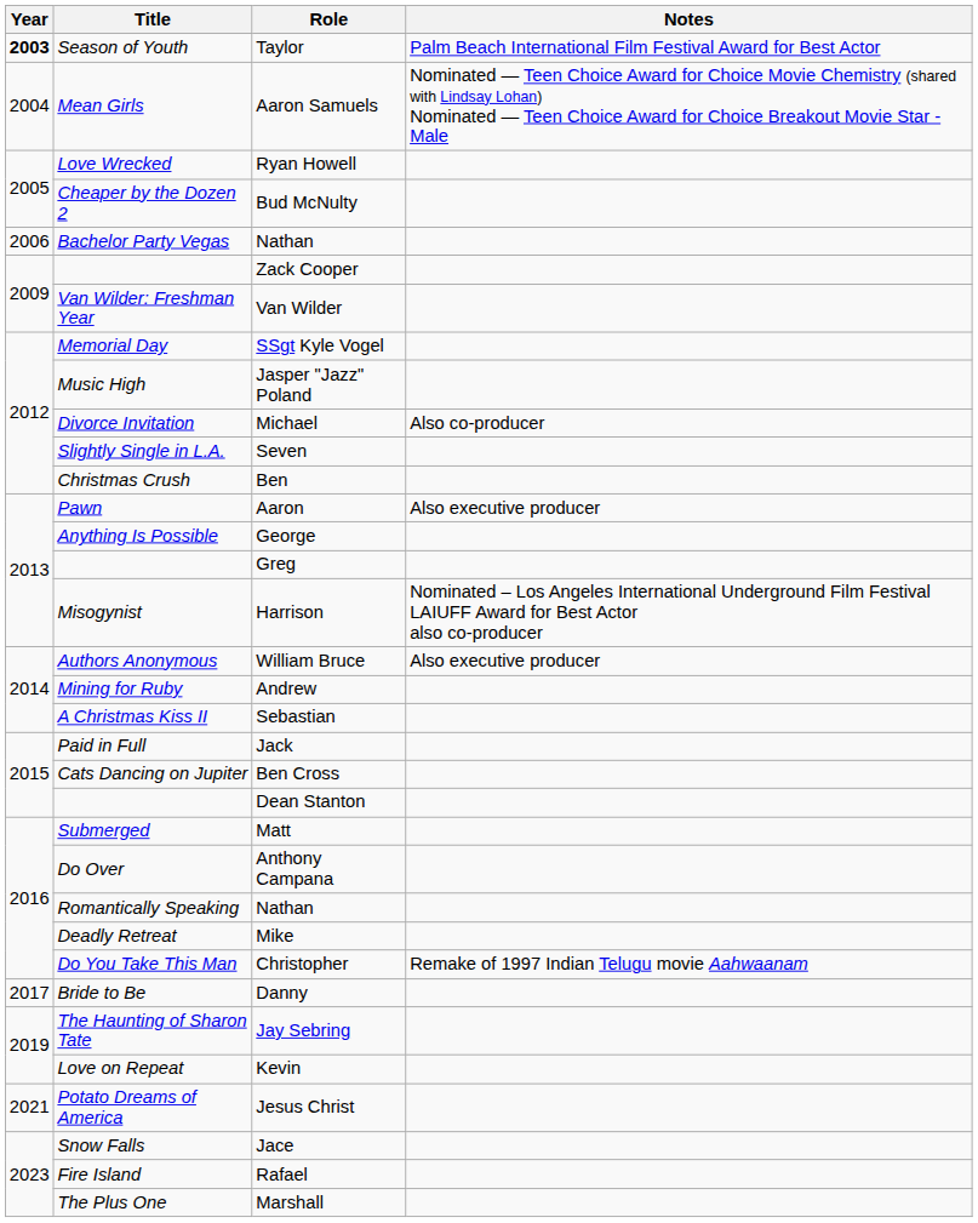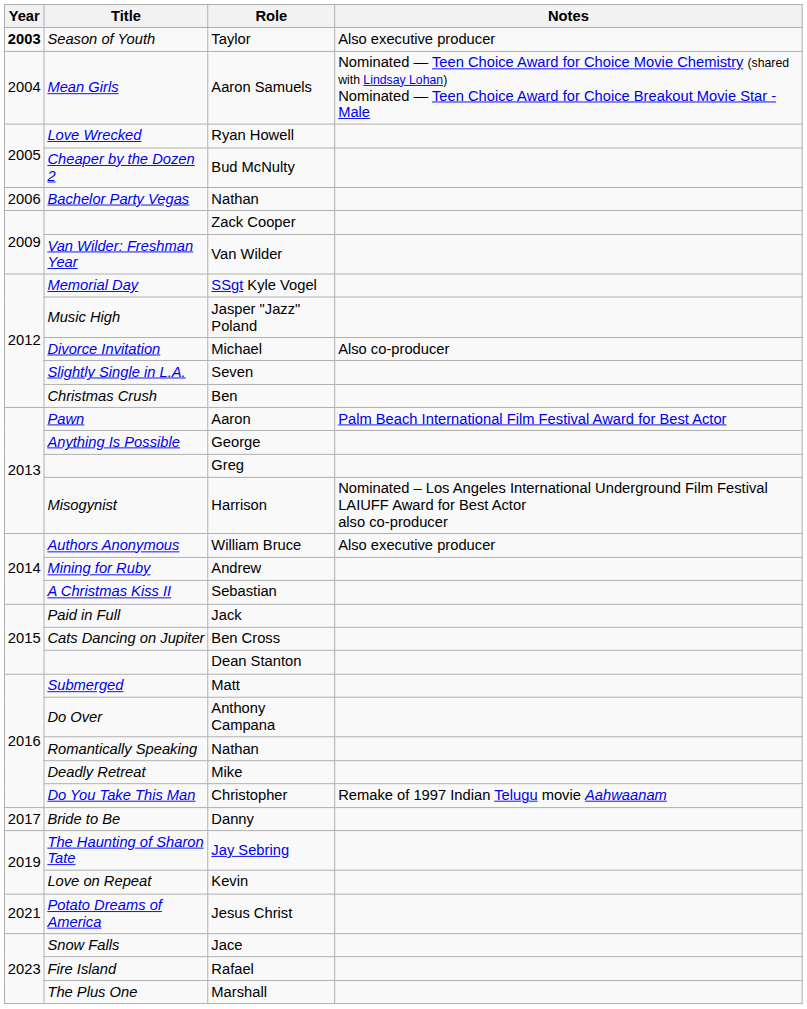Taylor | Notes: Palm Beach International Film Festival Award for Best Actor -> Also executive producer
Aaron | Notes: Also executive producer -> Palm Beach International Film Festival Award for Best Actor
